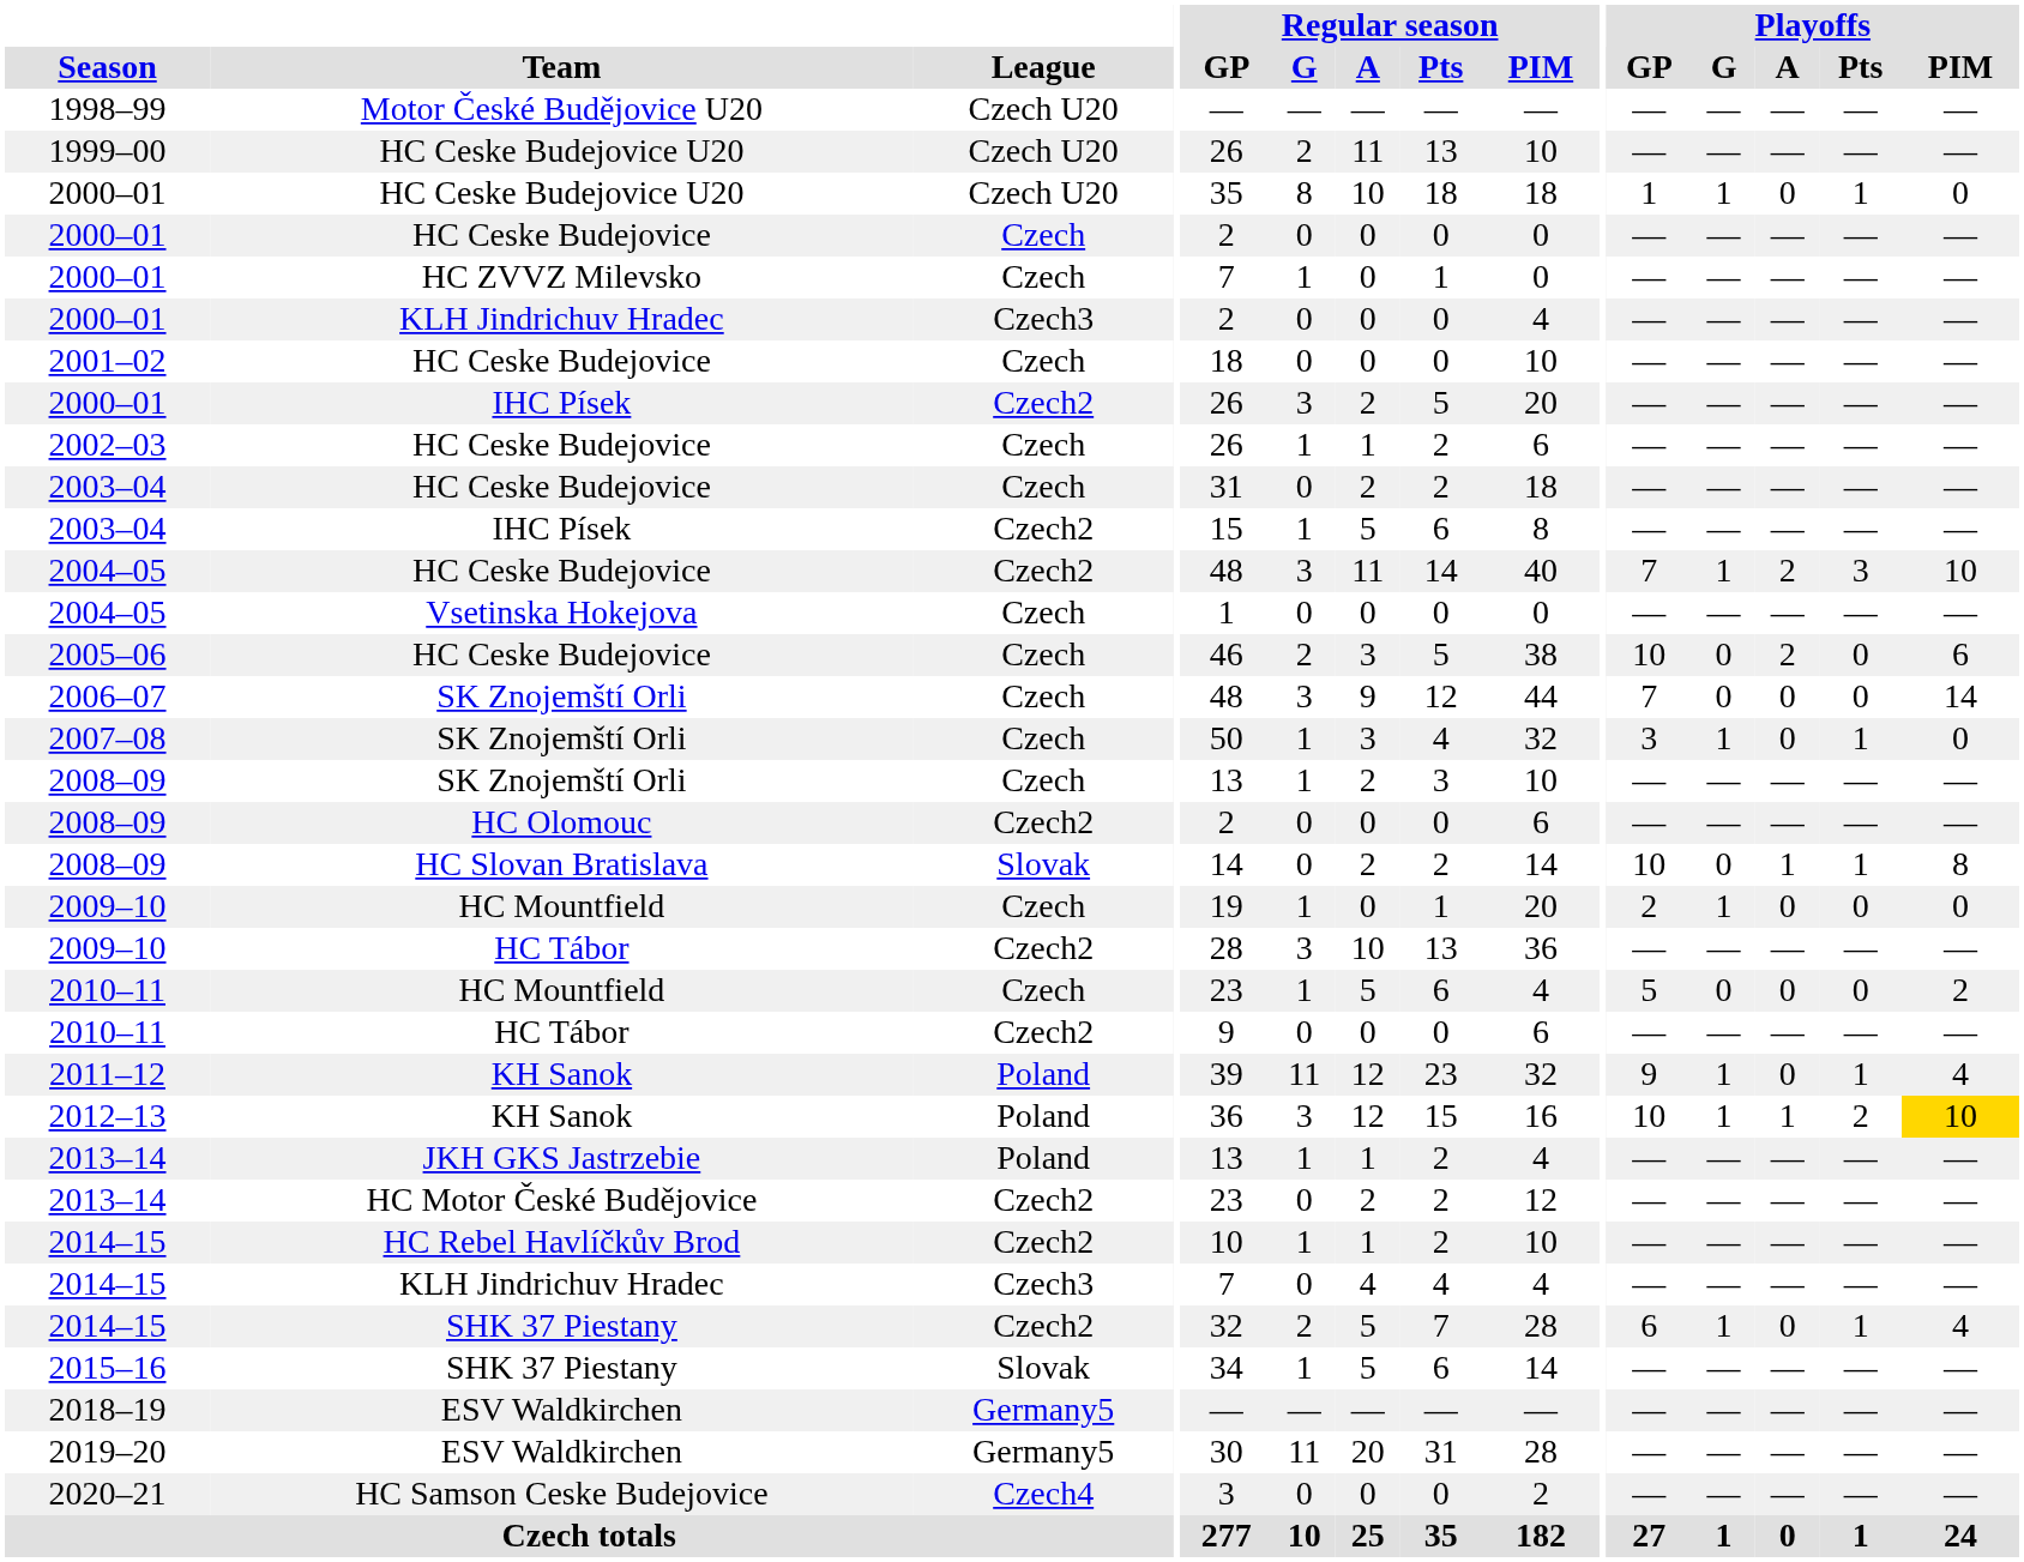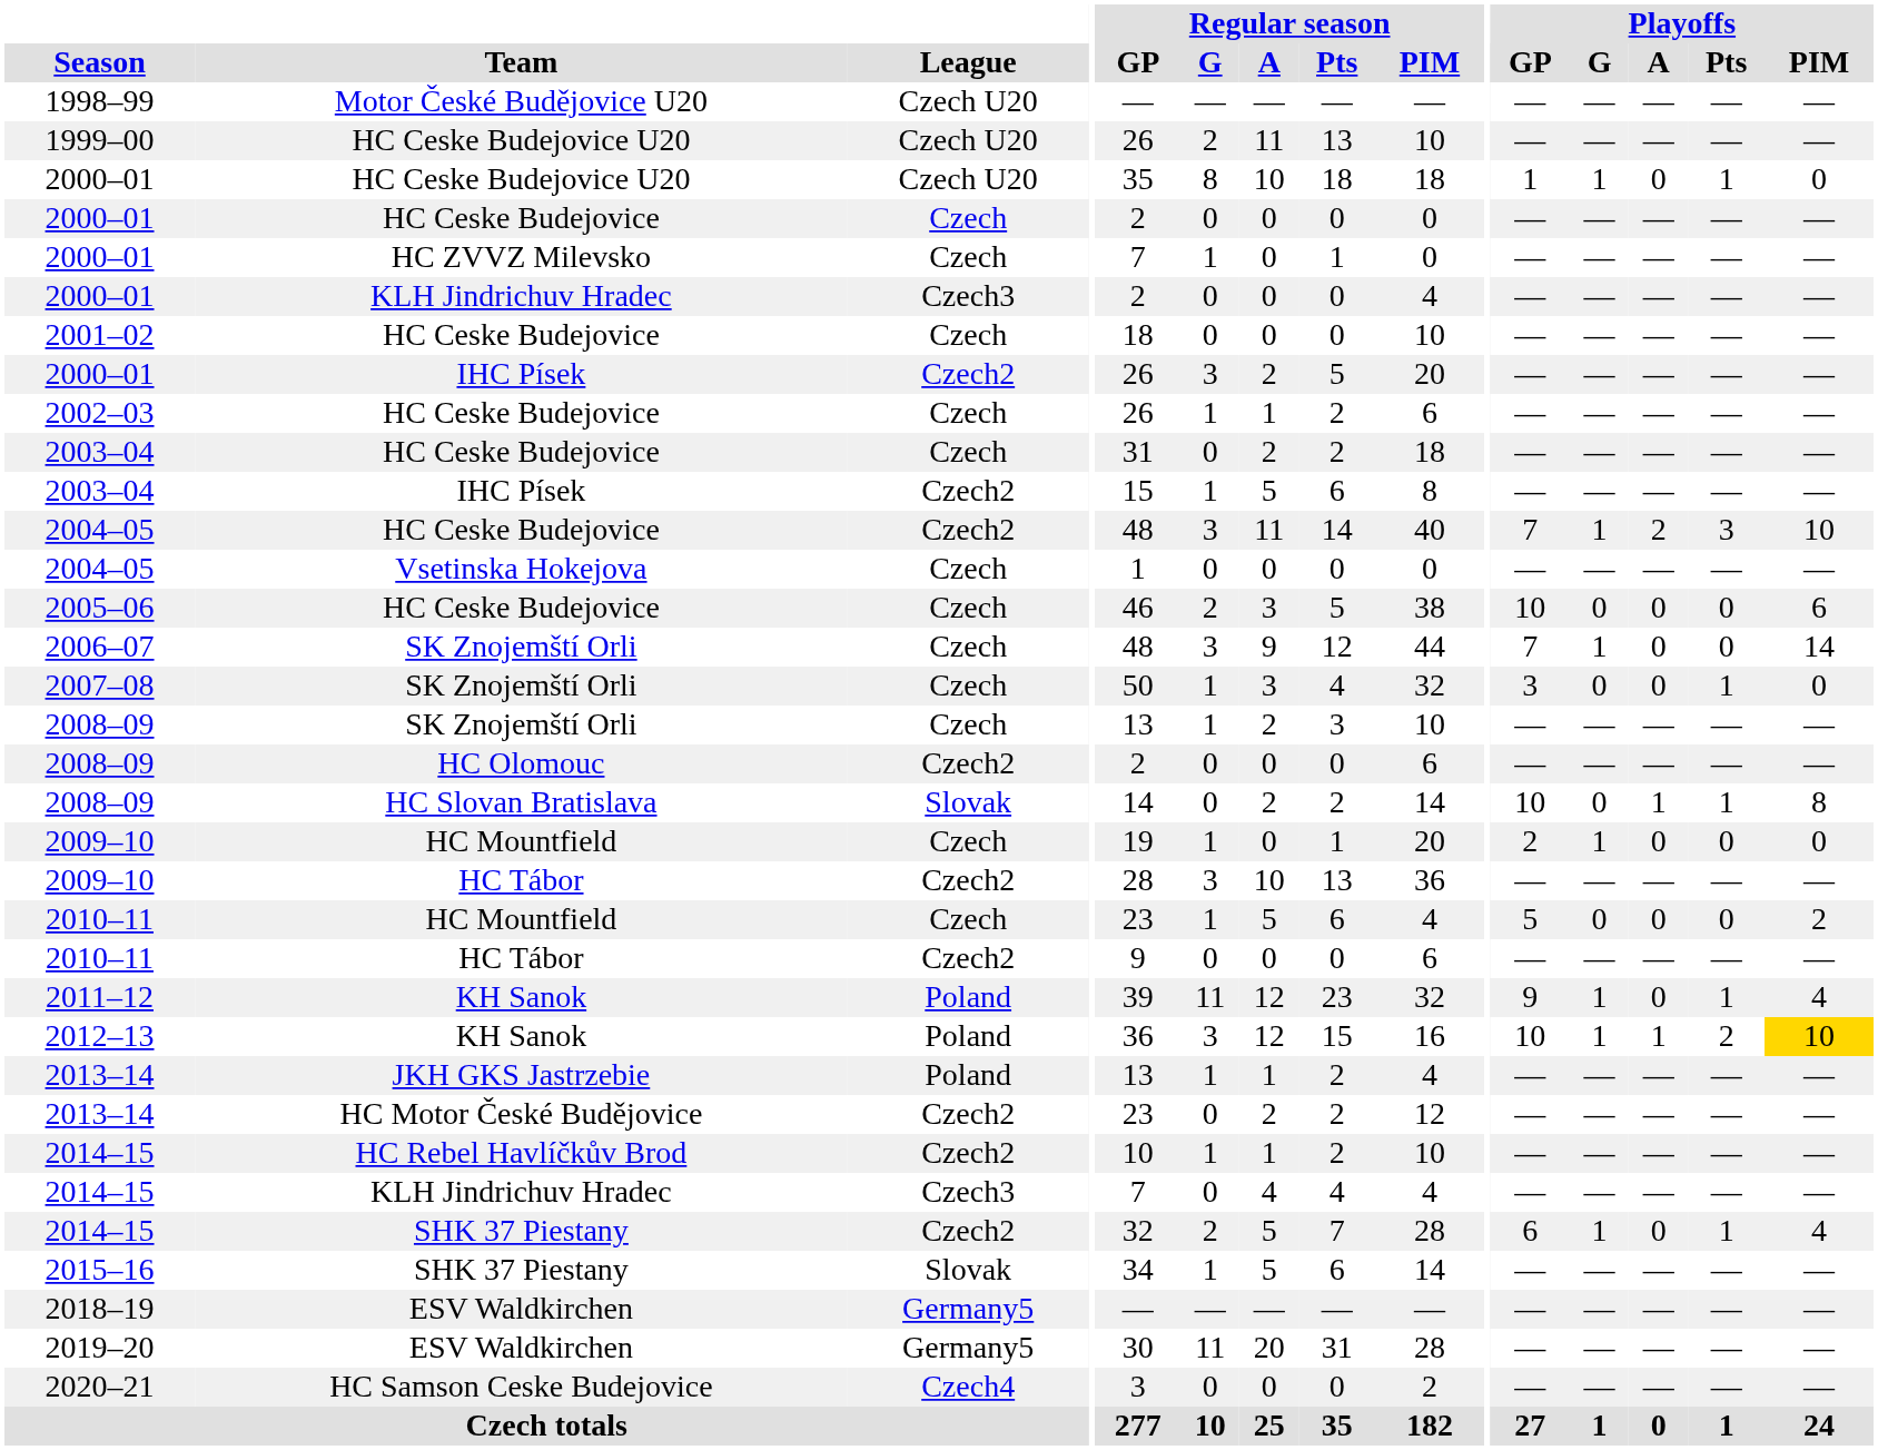2005–06 | Playoffs / A: 2 -> 0
2006–07 | Playoffs / G: 0 -> 1
2007–08 | Playoffs / G: 1 -> 0
